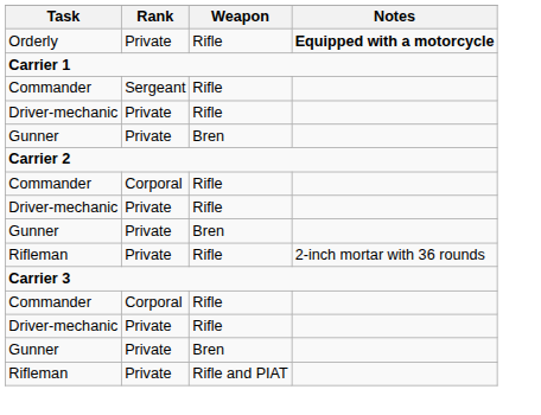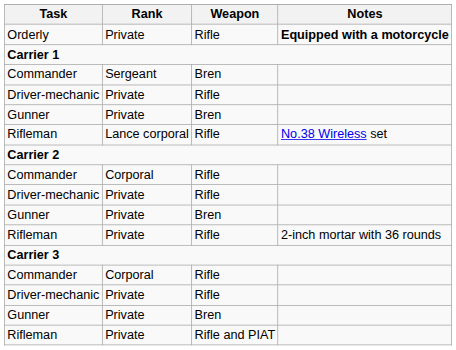Commander / Sergeant | Weapon: Rifle -> Bren
+ row: Rifleman | Lance corporal | Rifle | No.38 Wireless set
